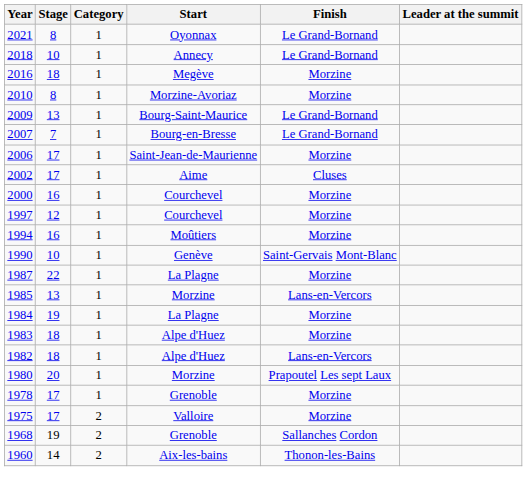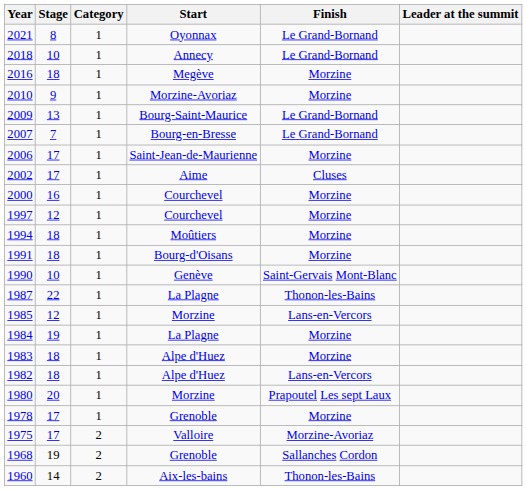2010 | Stage: 8 -> 9
1994 | Stage: 16 -> 18
+ row: 1991 | 18 | 1 | Bourg-d'Oisans | Morzine
1987 | Finish: Morzine -> Thonon-les-Bains
1985 | Stage: 13 -> 12
1975 | Finish: Morzine -> Morzine-Avoriaz
